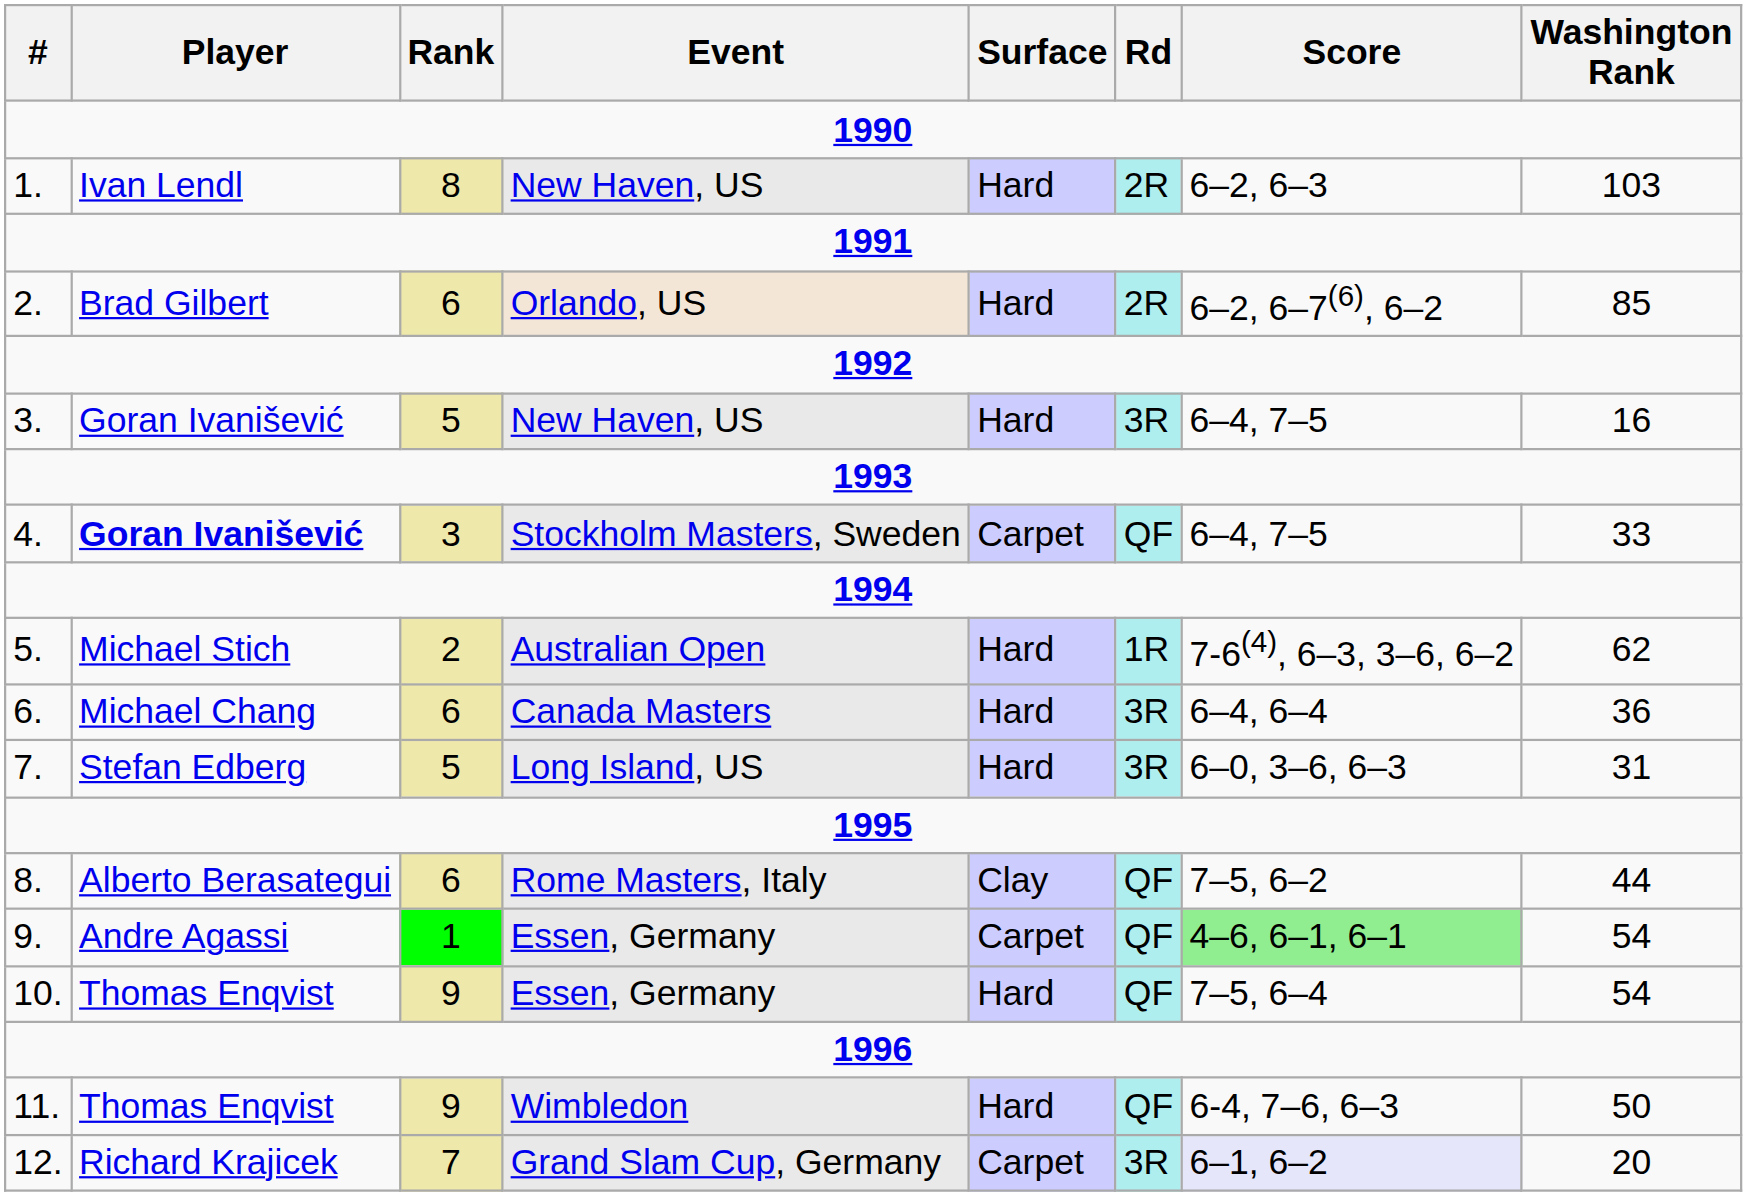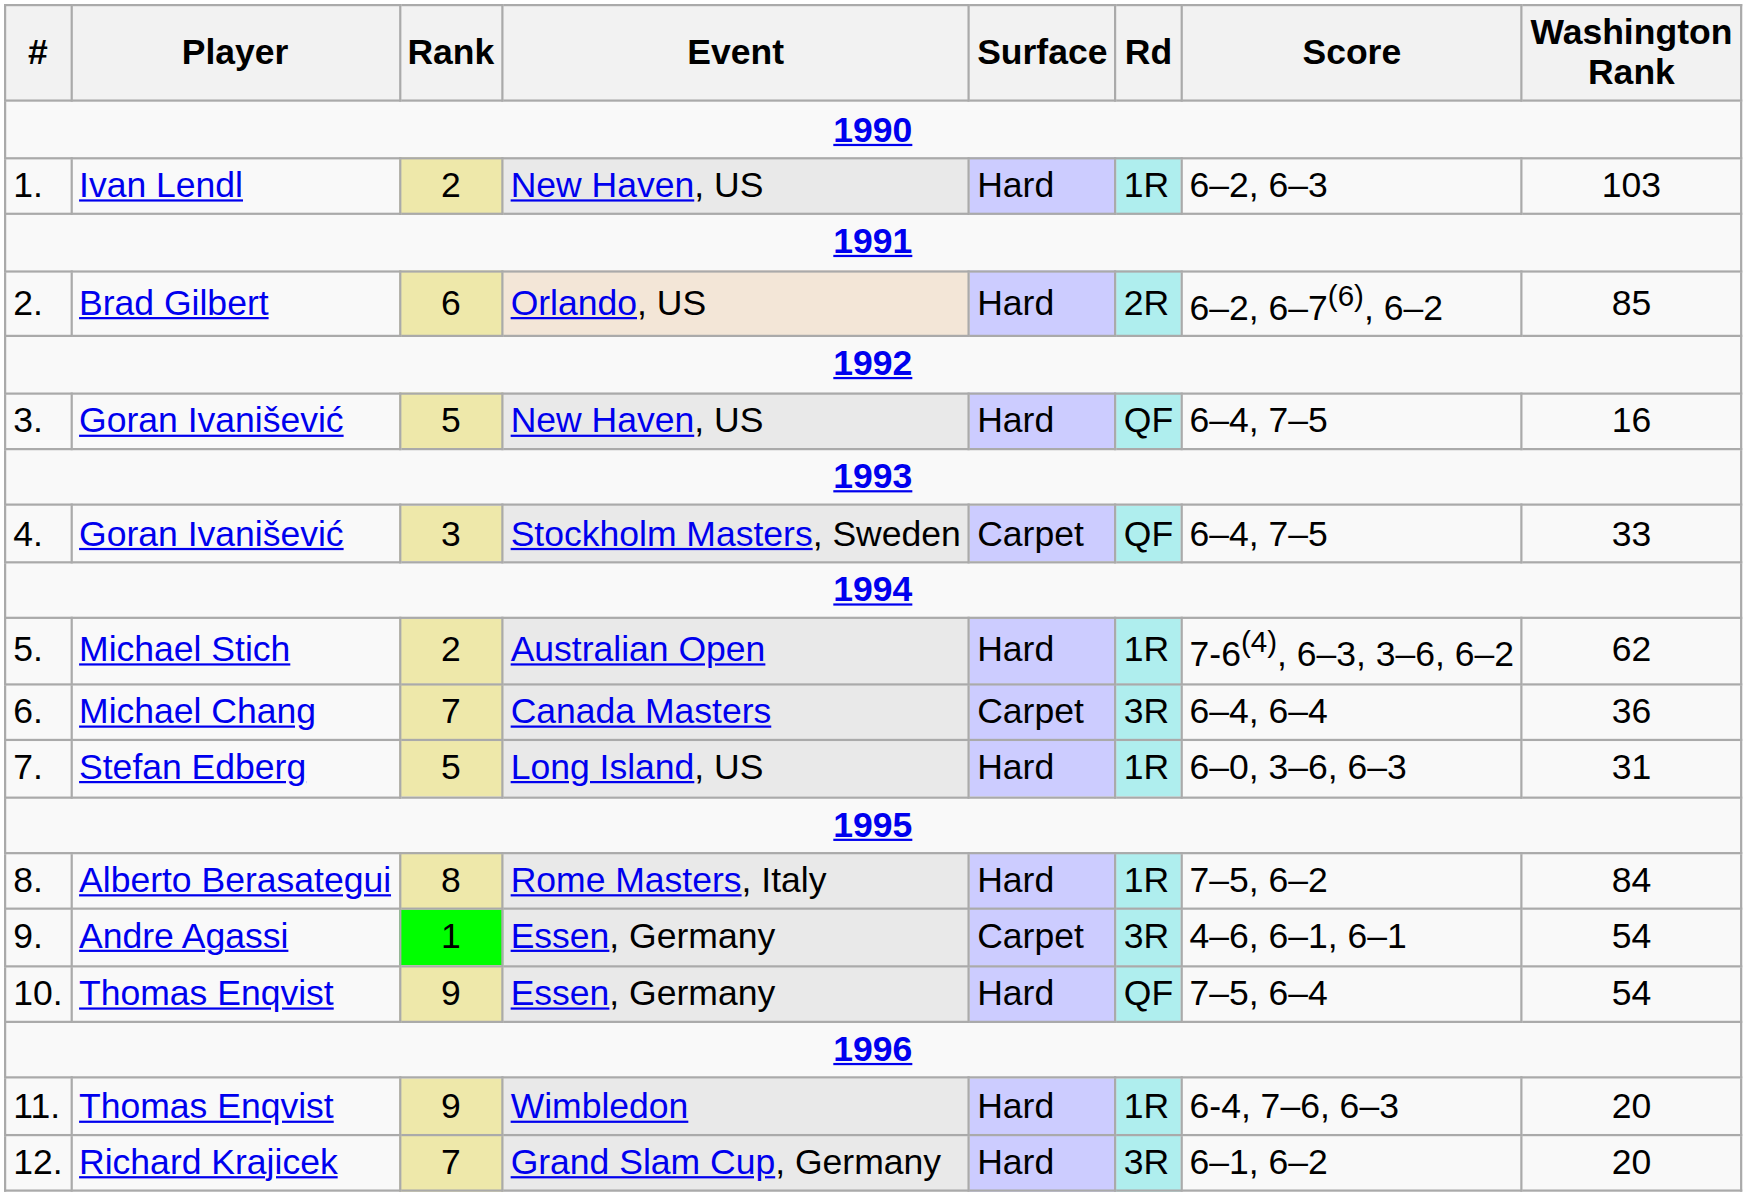1. | Rank: 8 -> 2
1. | Rd: 2R -> 1R
3. | Rd: 3R -> QF
4. | Player: bold -> normal
6. | Rank: 6 -> 7
6. | Surface: Hard -> Carpet
7. | Rd: 3R -> 1R
8. | Rank: 6 -> 8
8. | Surface: Clay -> Hard
8. | Rd: QF -> 1R
8. | Washington Rank: 44 -> 84
9. | Rd: QF -> 3R
9. | Score: lightgreen background -> no background
11. | Rd: QF -> 1R
11. | Washington Rank: 50 -> 20
12. | Surface: Carpet -> Hard
12. | Score: lavender background -> no background
